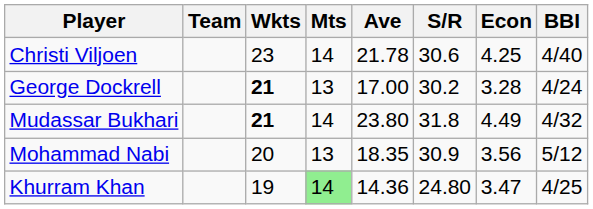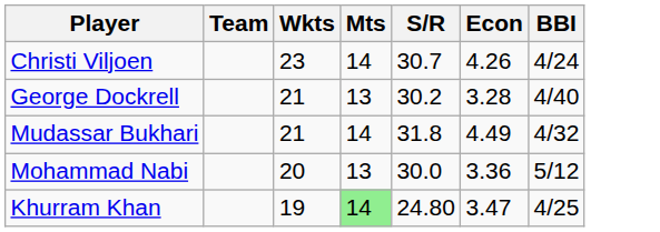- column: Ave | 21.78 | 17.00 | 23.80 | 18.35 | 14.36
Christi Viljoen | S/R: 30.6 -> 30.7
Christi Viljoen | Econ: 4.25 -> 4.26
Christi Viljoen | BBI: 4/40 -> 4/24
George Dockrell | Wkts: bold -> normal
George Dockrell | BBI: 4/24 -> 4/40
Mudassar Bukhari | Wkts: bold -> normal
Mohammad Nabi | S/R: 30.9 -> 30.0
Mohammad Nabi | Econ: 3.56 -> 3.36
